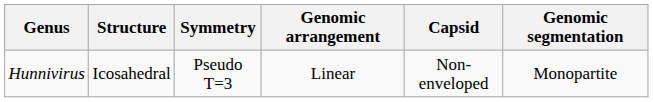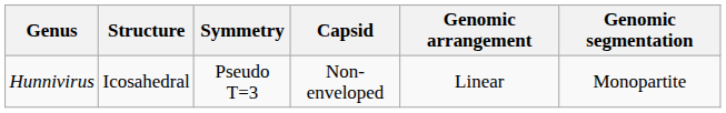columns swapped: Capsid <-> Genomic arrangement
